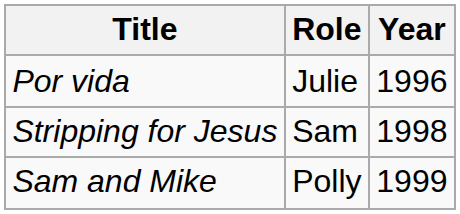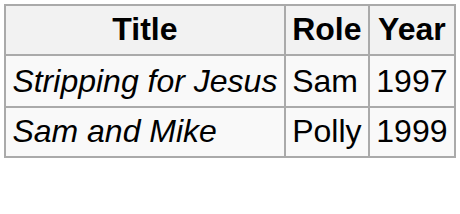- row: Por vida | Julie | 1996
Stripping for Jesus | Year: 1998 -> 1997
